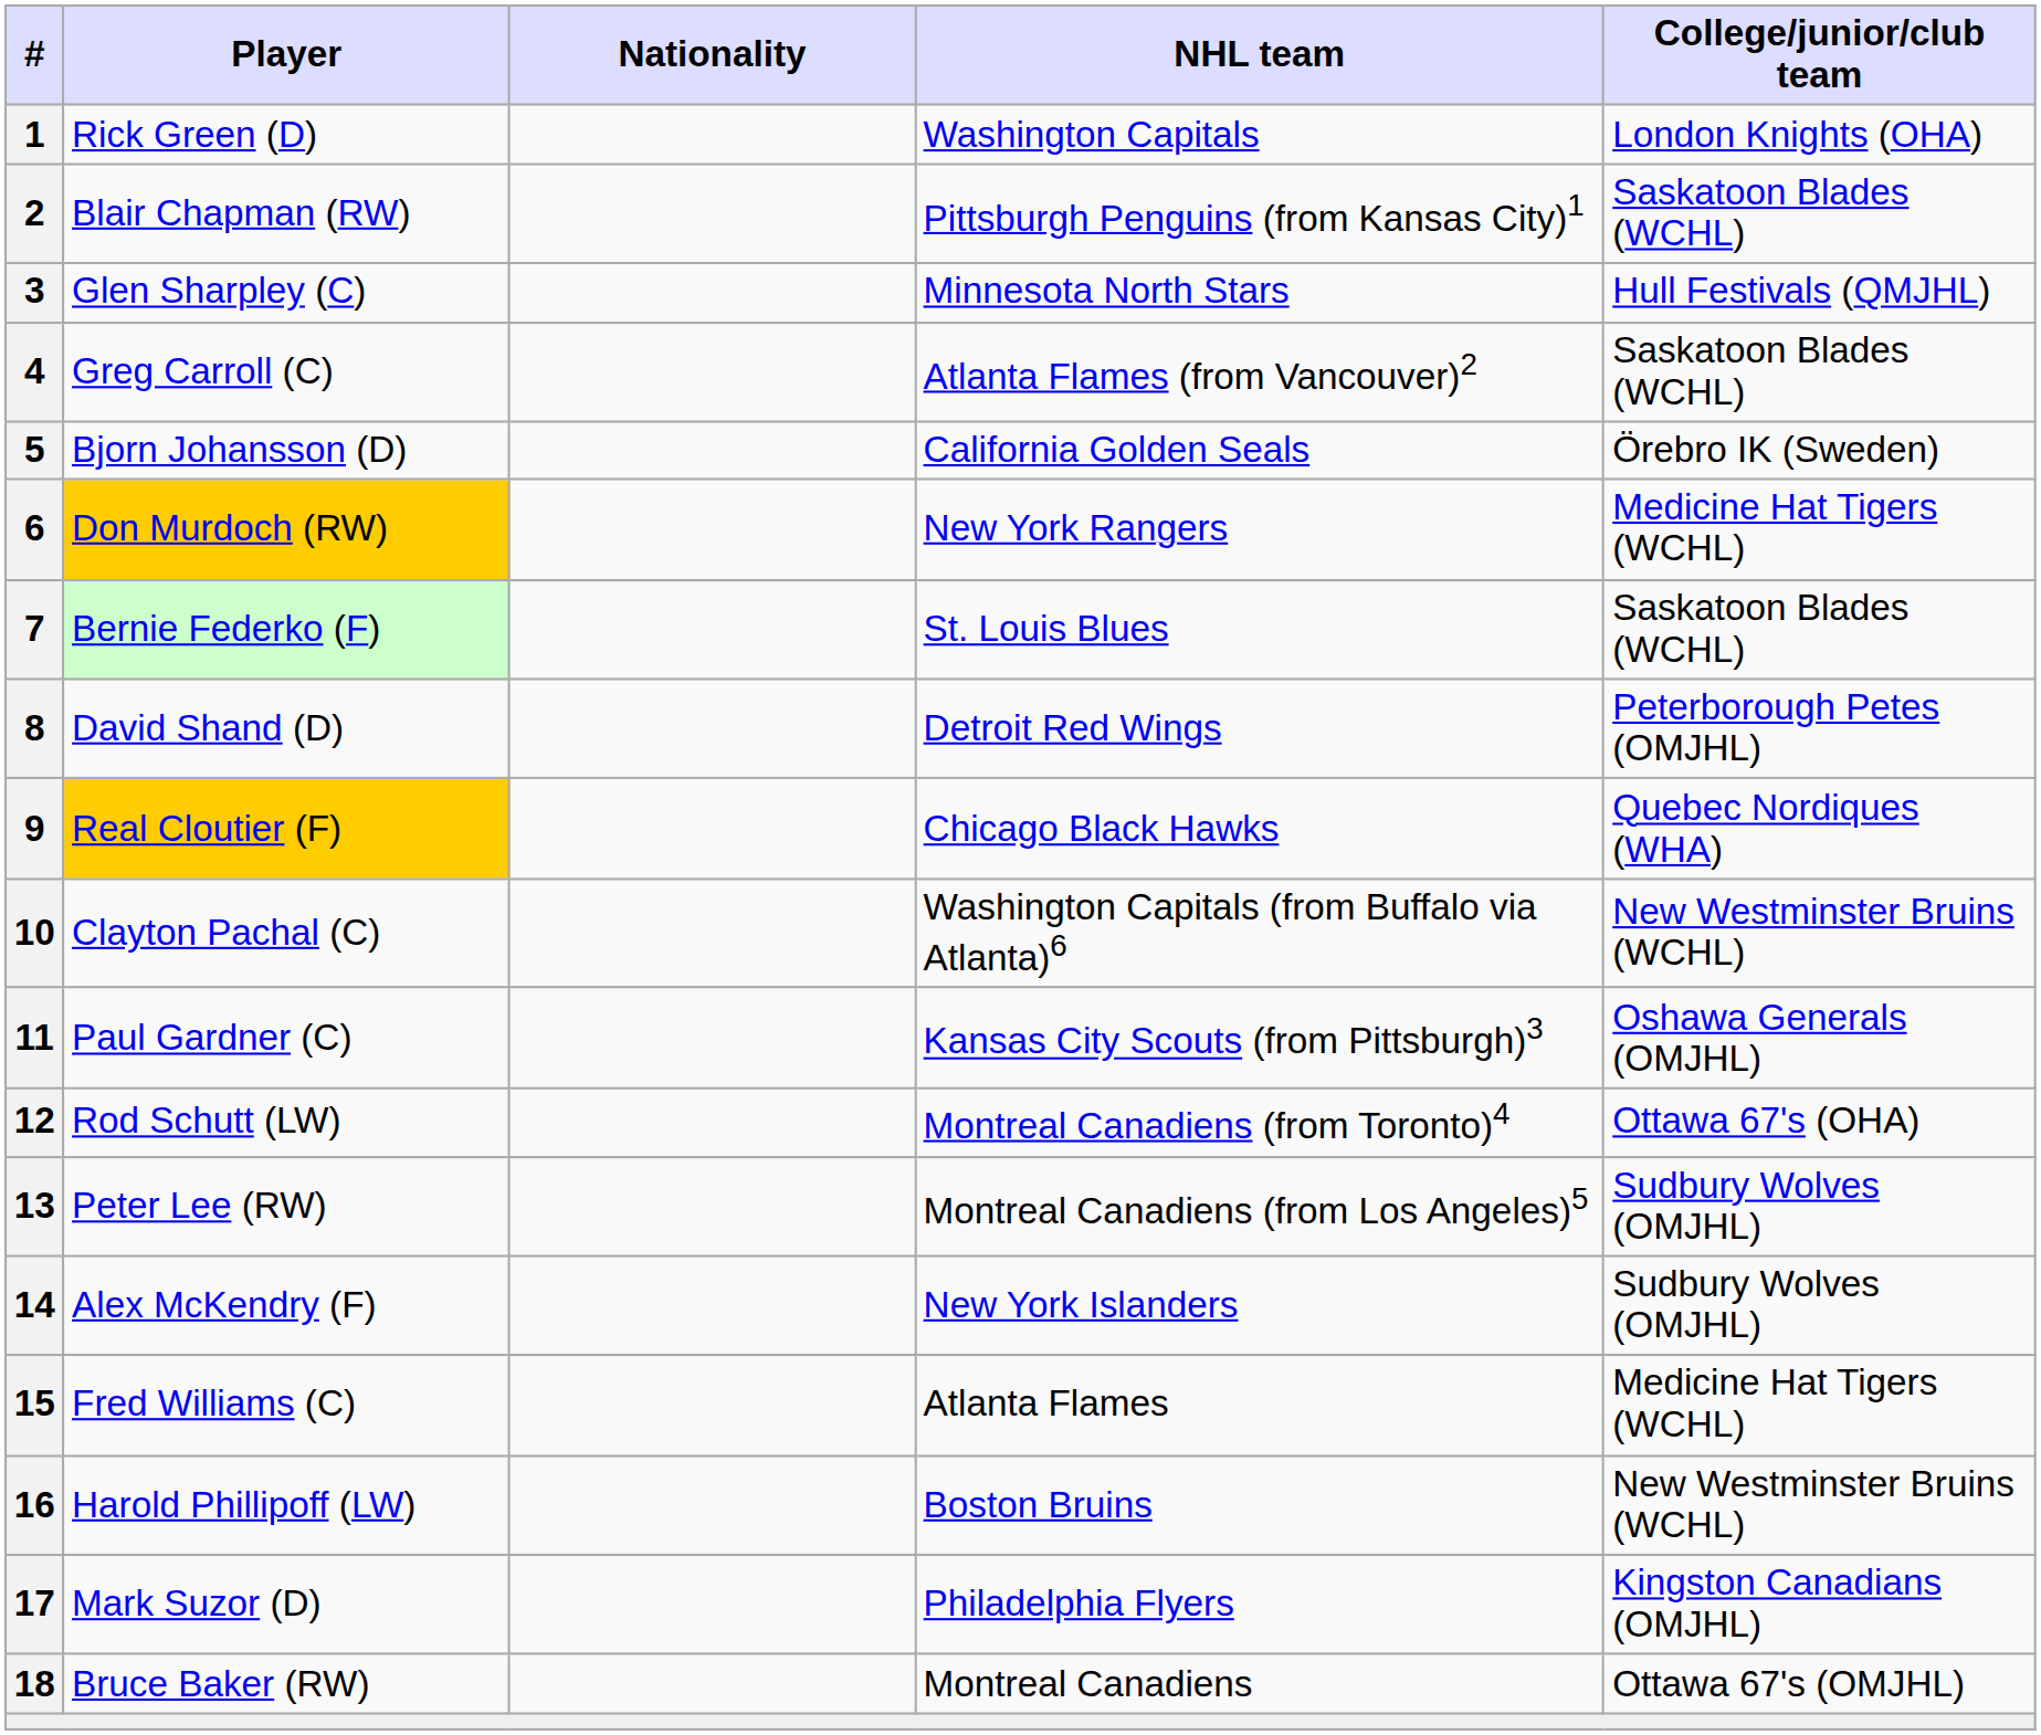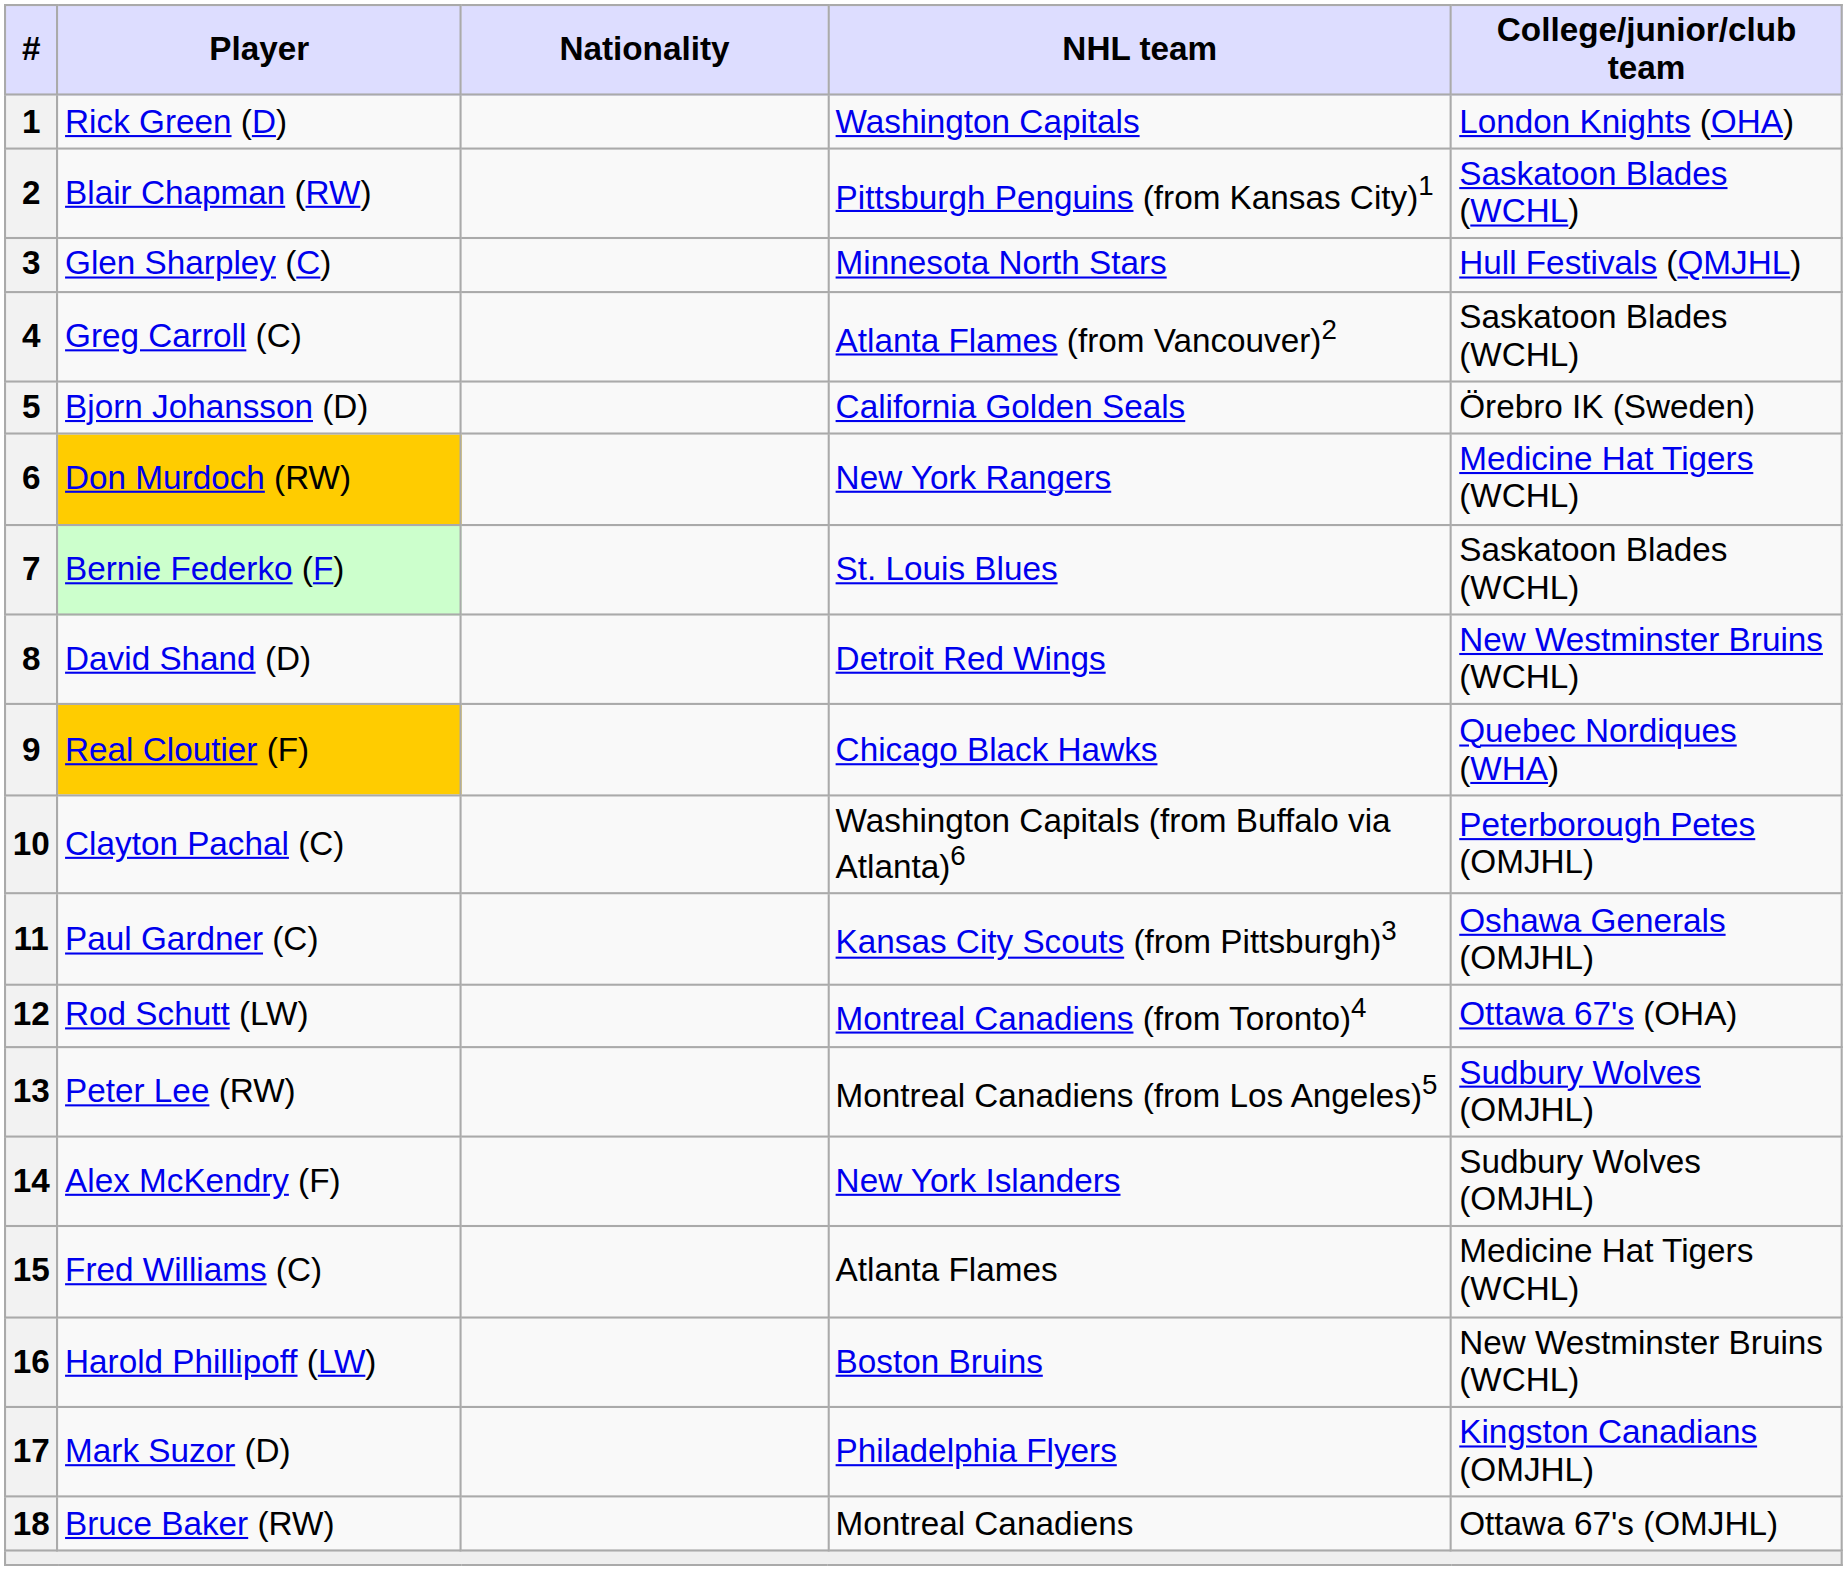8 | College/junior/club team: Peterborough Petes (OMJHL) -> New Westminster Bruins (WCHL)
10 | College/junior/club team: New Westminster Bruins (WCHL) -> Peterborough Petes (OMJHL)
